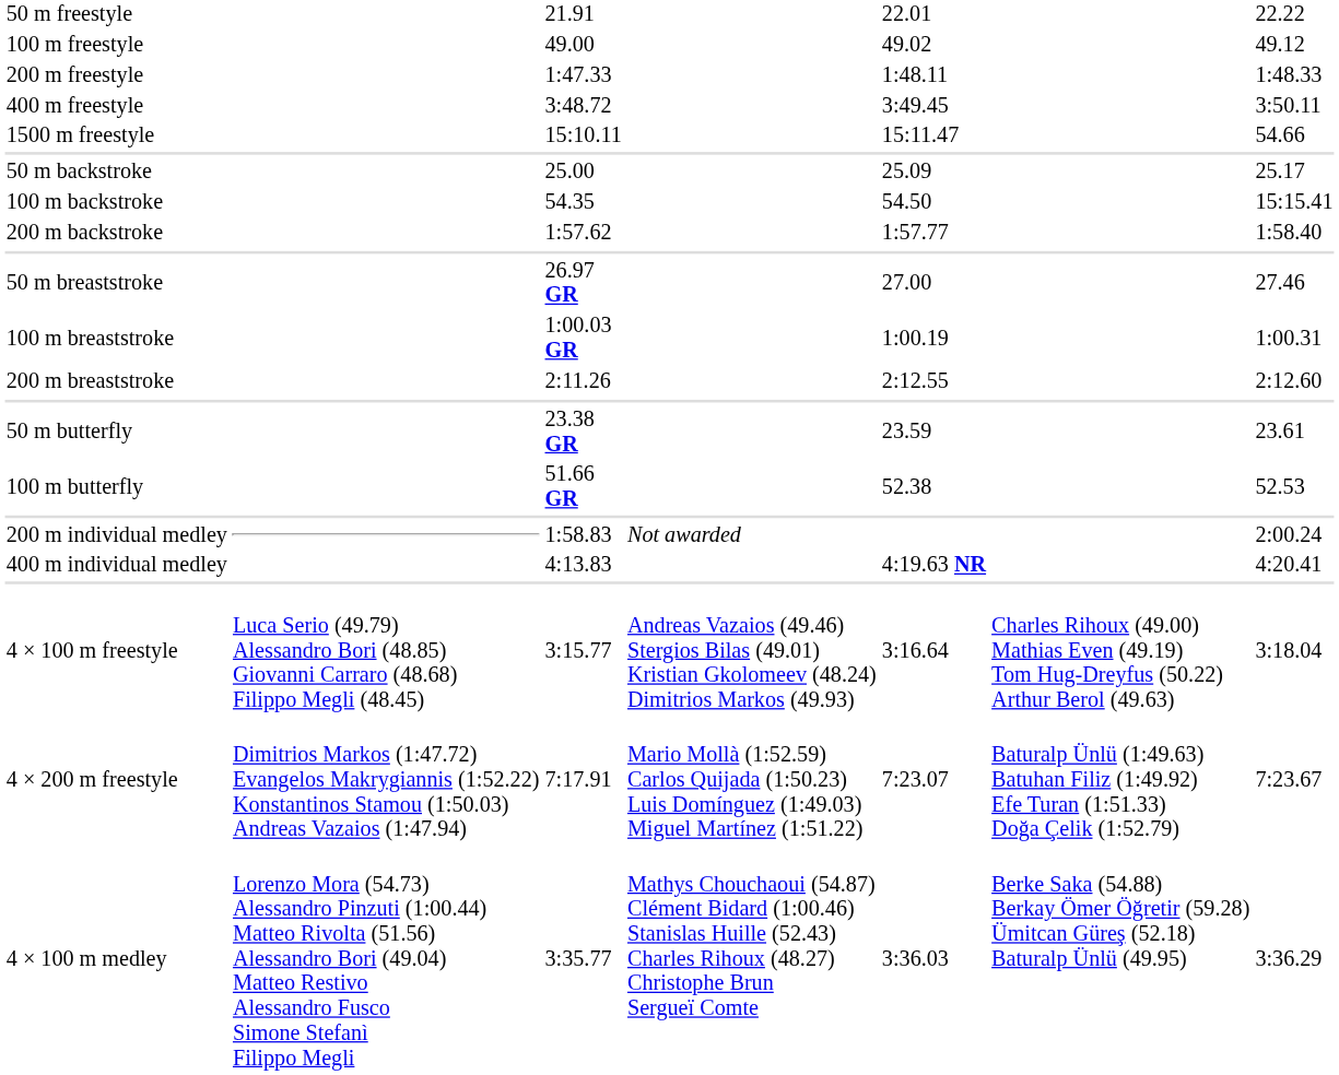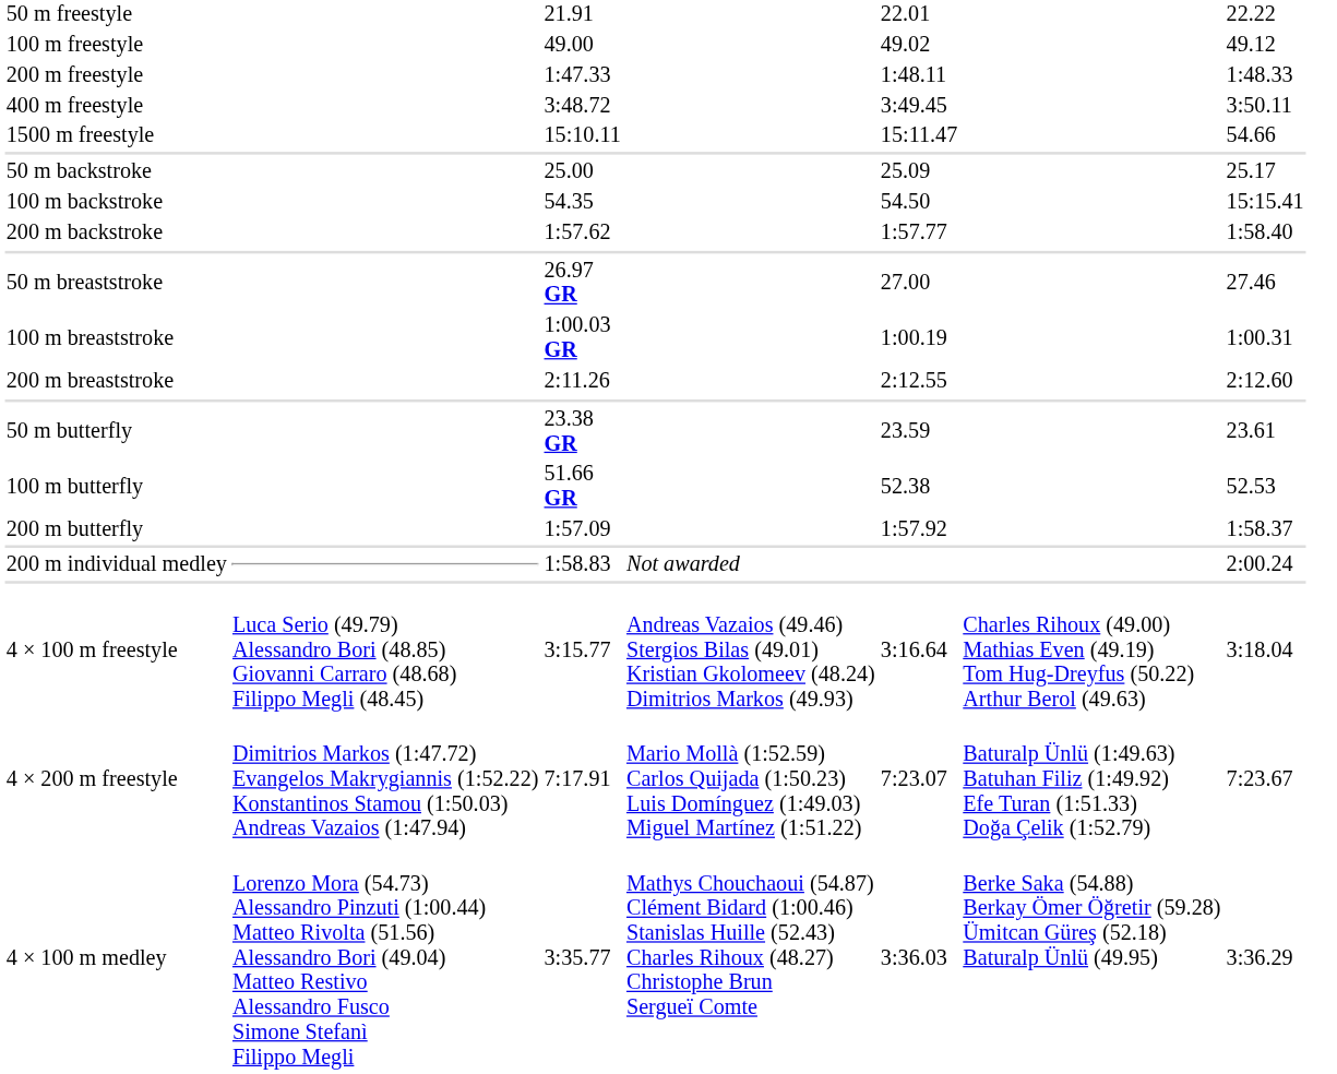+ row: 200 m butterfly | 1:57.09 | 1:57.92 | 1:58.37
- row: 400 m individual medley | 4:13.83 | 4:19.63 NR | 4:20.41
